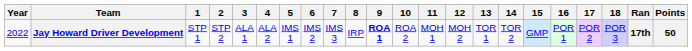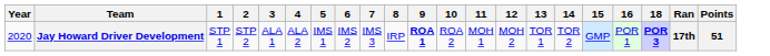- column: 17 | POR 2
Jay Howard Driver Development | Year: 2022 -> 2020
Jay Howard Driver Development | 18: normal -> bold
Jay Howard Driver Development | Points: 50 -> 51
